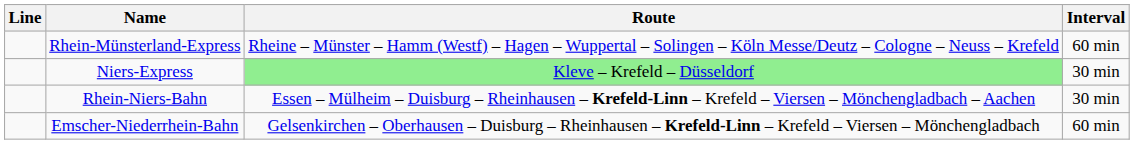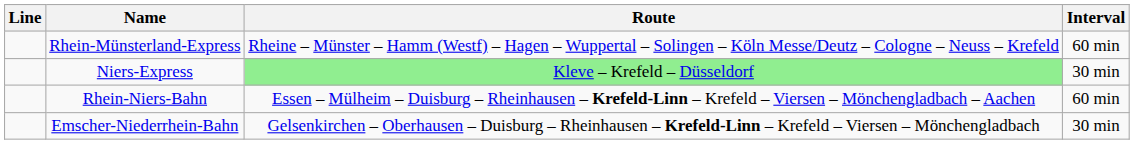Rhein-Niers-Bahn | Interval: 30 min -> 60 min
Emscher-Niederrhein-Bahn | Interval: 60 min -> 30 min
